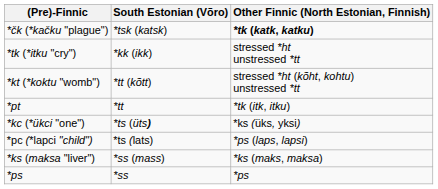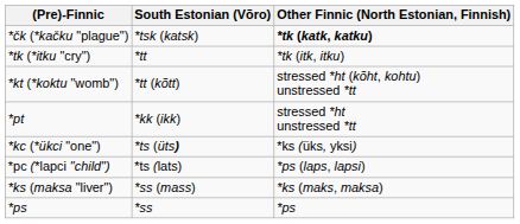*tk (*itku "cry") | South Estonian (Võro): *kk (ikk) -> *tt
*tk (*itku "cry") | Other Finnic (North Estonian, Finnish): stressed *ht unstressed *tt -> *tk (itk, itku)
*pt | South Estonian (Võro): *tt -> *kk (ikk)
*pt | Other Finnic (North Estonian, Finnish): *tk (itk, itku) -> stressed *ht unstressed *tt
